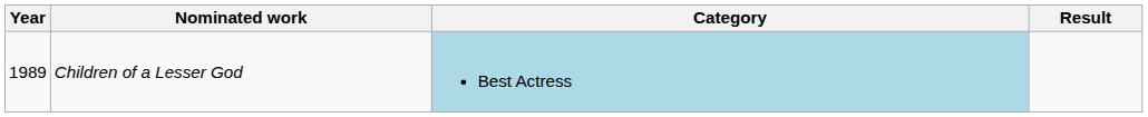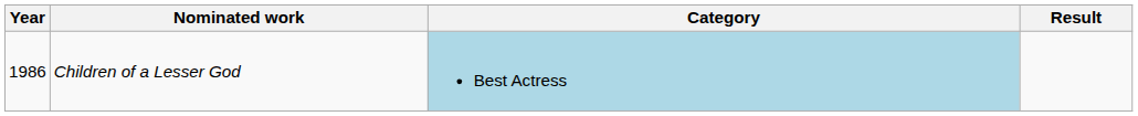Children of a Lesser God | Year: 1989 -> 1986
